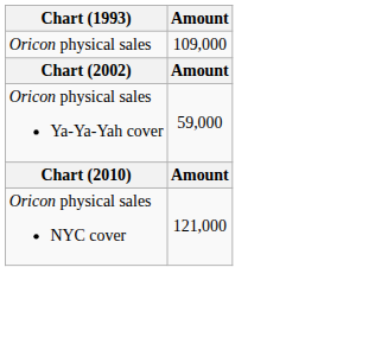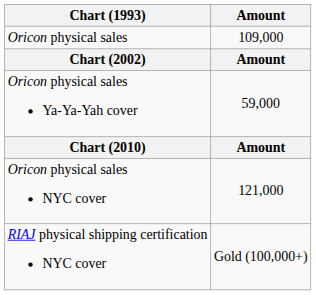+ row: RIAJ physical shipping certification NYC cover | Gold (100,000+)
